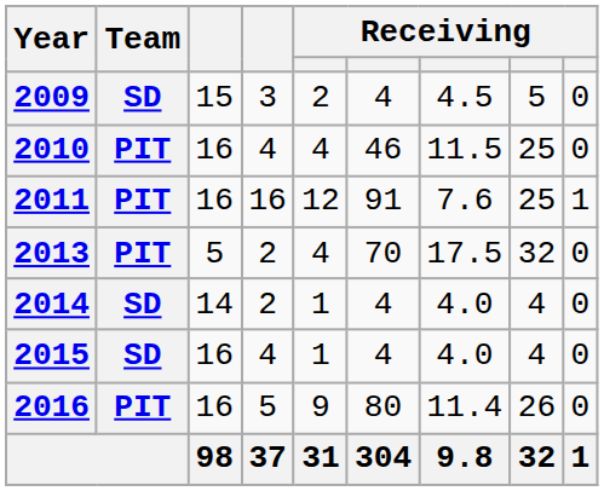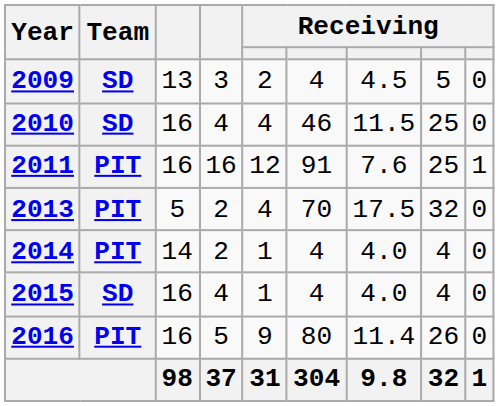2009 | column 3: 15 -> 13
2010 | Team: PIT -> SD
2014 | Team: SD -> PIT
